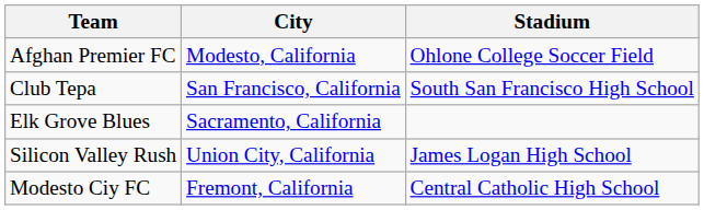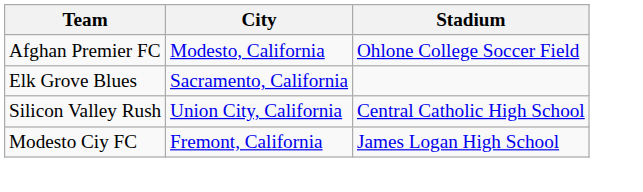- row: Club Tepa | San Francisco, California | South San Francisco High School
Silicon Valley Rush | Stadium: James Logan High School -> Central Catholic High School
Modesto Ciy FC | Stadium: Central Catholic High School -> James Logan High School
